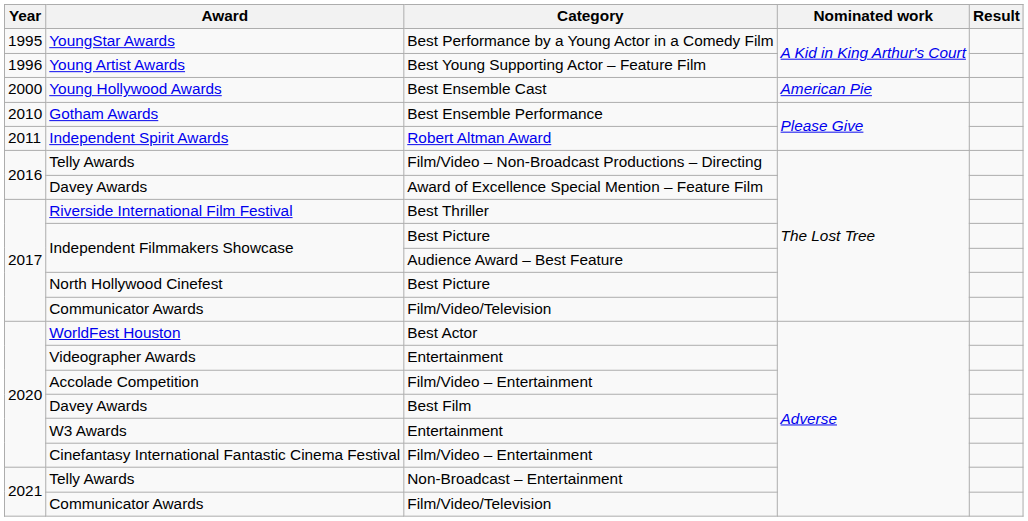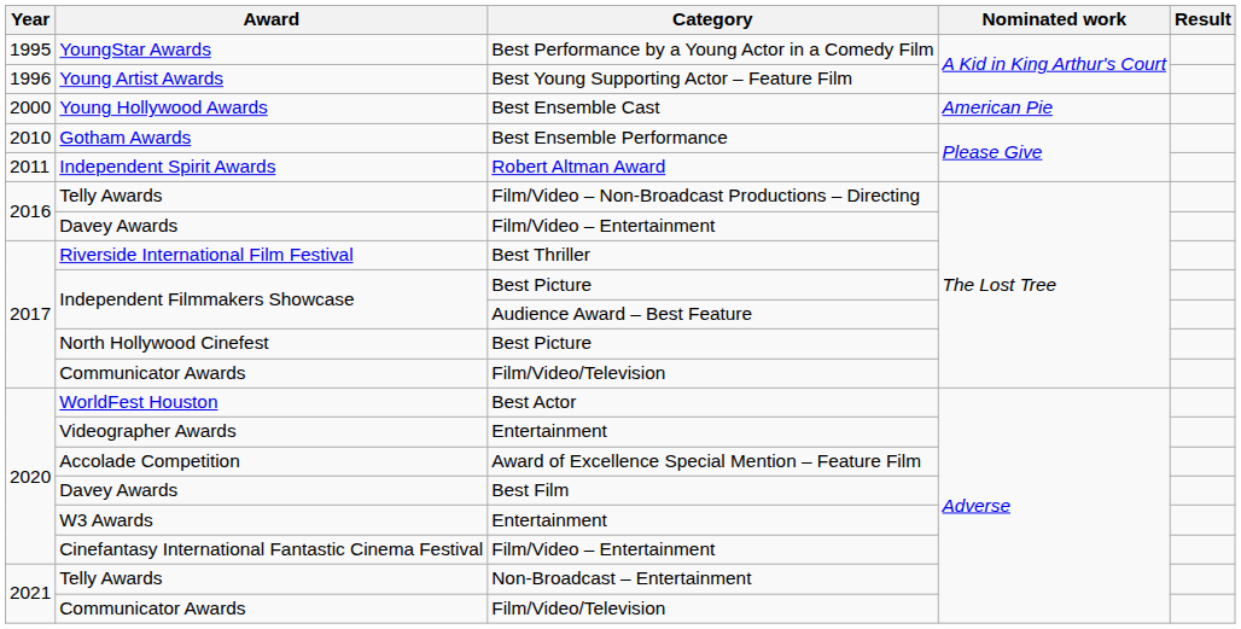2016 / Davey Awards | Category: Award of Excellence Special Mention – Feature Film -> Film/Video – Entertainment
Accolade Competition | Category: Film/Video – Entertainment -> Award of Excellence Special Mention – Feature Film
